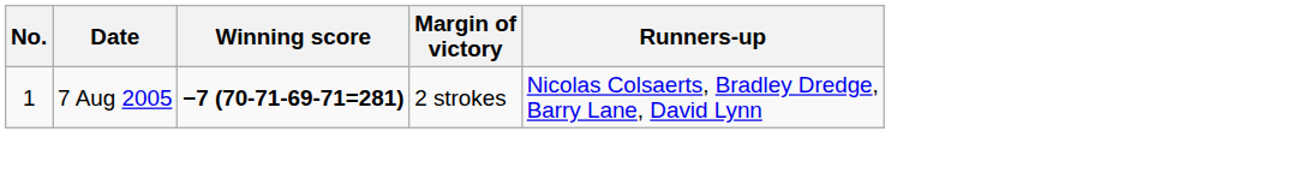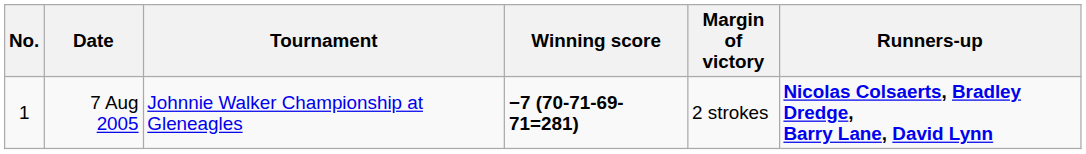+ column: Tournament | Johnnie Walker Championship at Gleneagles
7 Aug 2005 | Runners-up: normal -> bold
